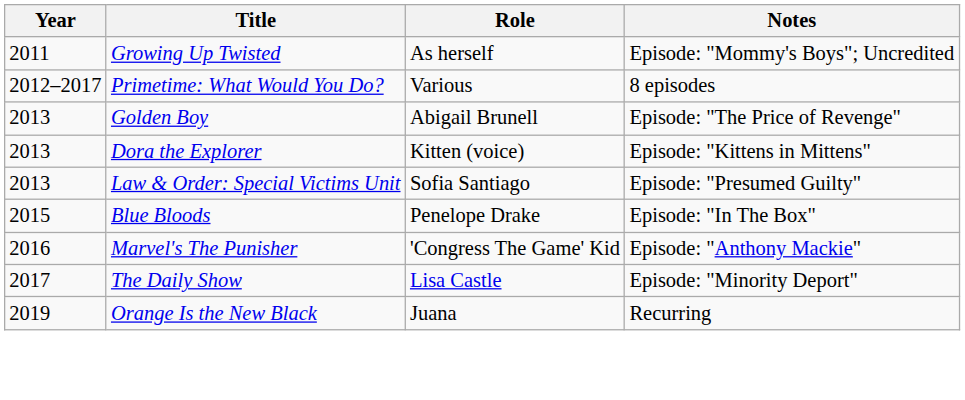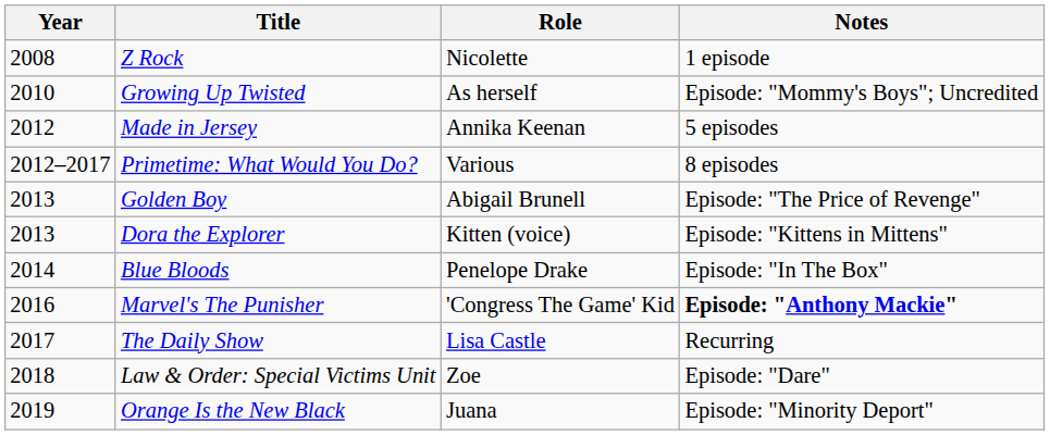+ row: 2008 | Z Rock | Nicolette | 1 episode
As herself | Year: 2011 -> 2010
+ row: 2012 | Made in Jersey | Annika Keenan | 5 episodes
- row: 2013 | Law & Order: Special Victims Unit | Sofia Santiago | Episode: "Presumed Guilty"
Penelope Drake | Year: 2015 -> 2014
'Congress The Game' Kid | Notes: normal -> bold
Lisa Castle | Notes: Episode: "Minority Deport" -> Recurring
+ row: 2018 | Law & Order: Special Victims Unit | Zoe | Episode: "Dare"
Juana | Notes: Recurring -> Episode: "Minority Deport"
